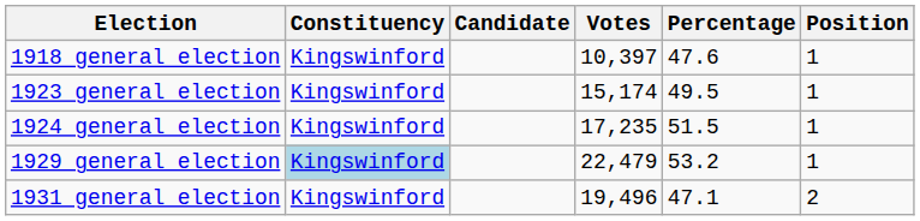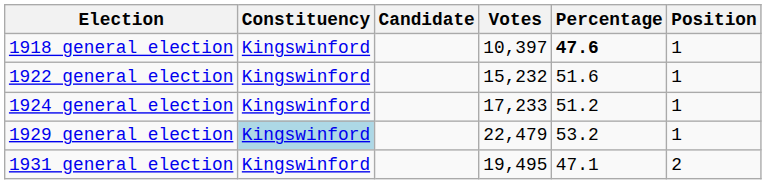1918 general election | Percentage: normal -> bold
+ row: 1922 general election | Kingswinford | 15,232 | 51.6 | 1
- row: 1923 general election | Kingswinford | 15,174 | 49.5 | 1
1924 general election | Votes: 17,235 -> 17,233
1924 general election | Percentage: 51.5 -> 51.2
1931 general election | Votes: 19,496 -> 19,495
